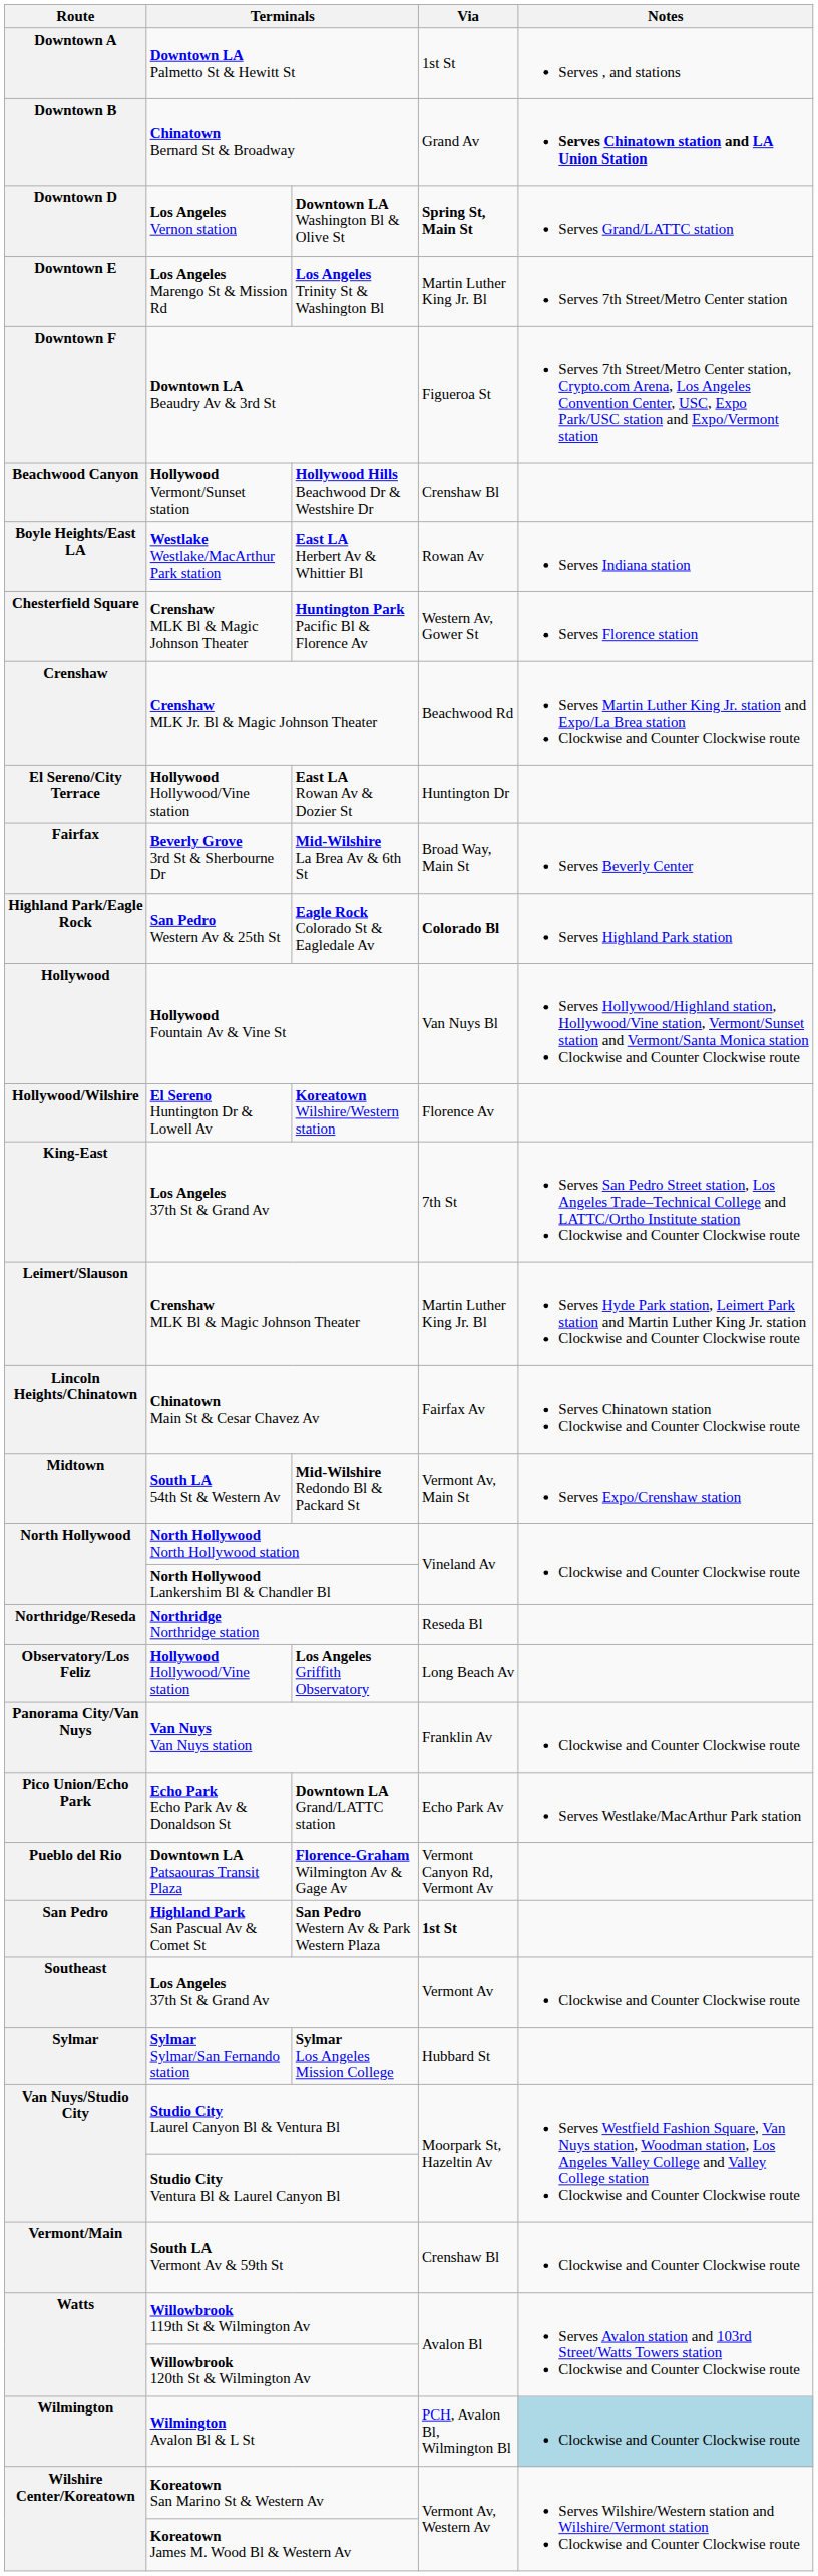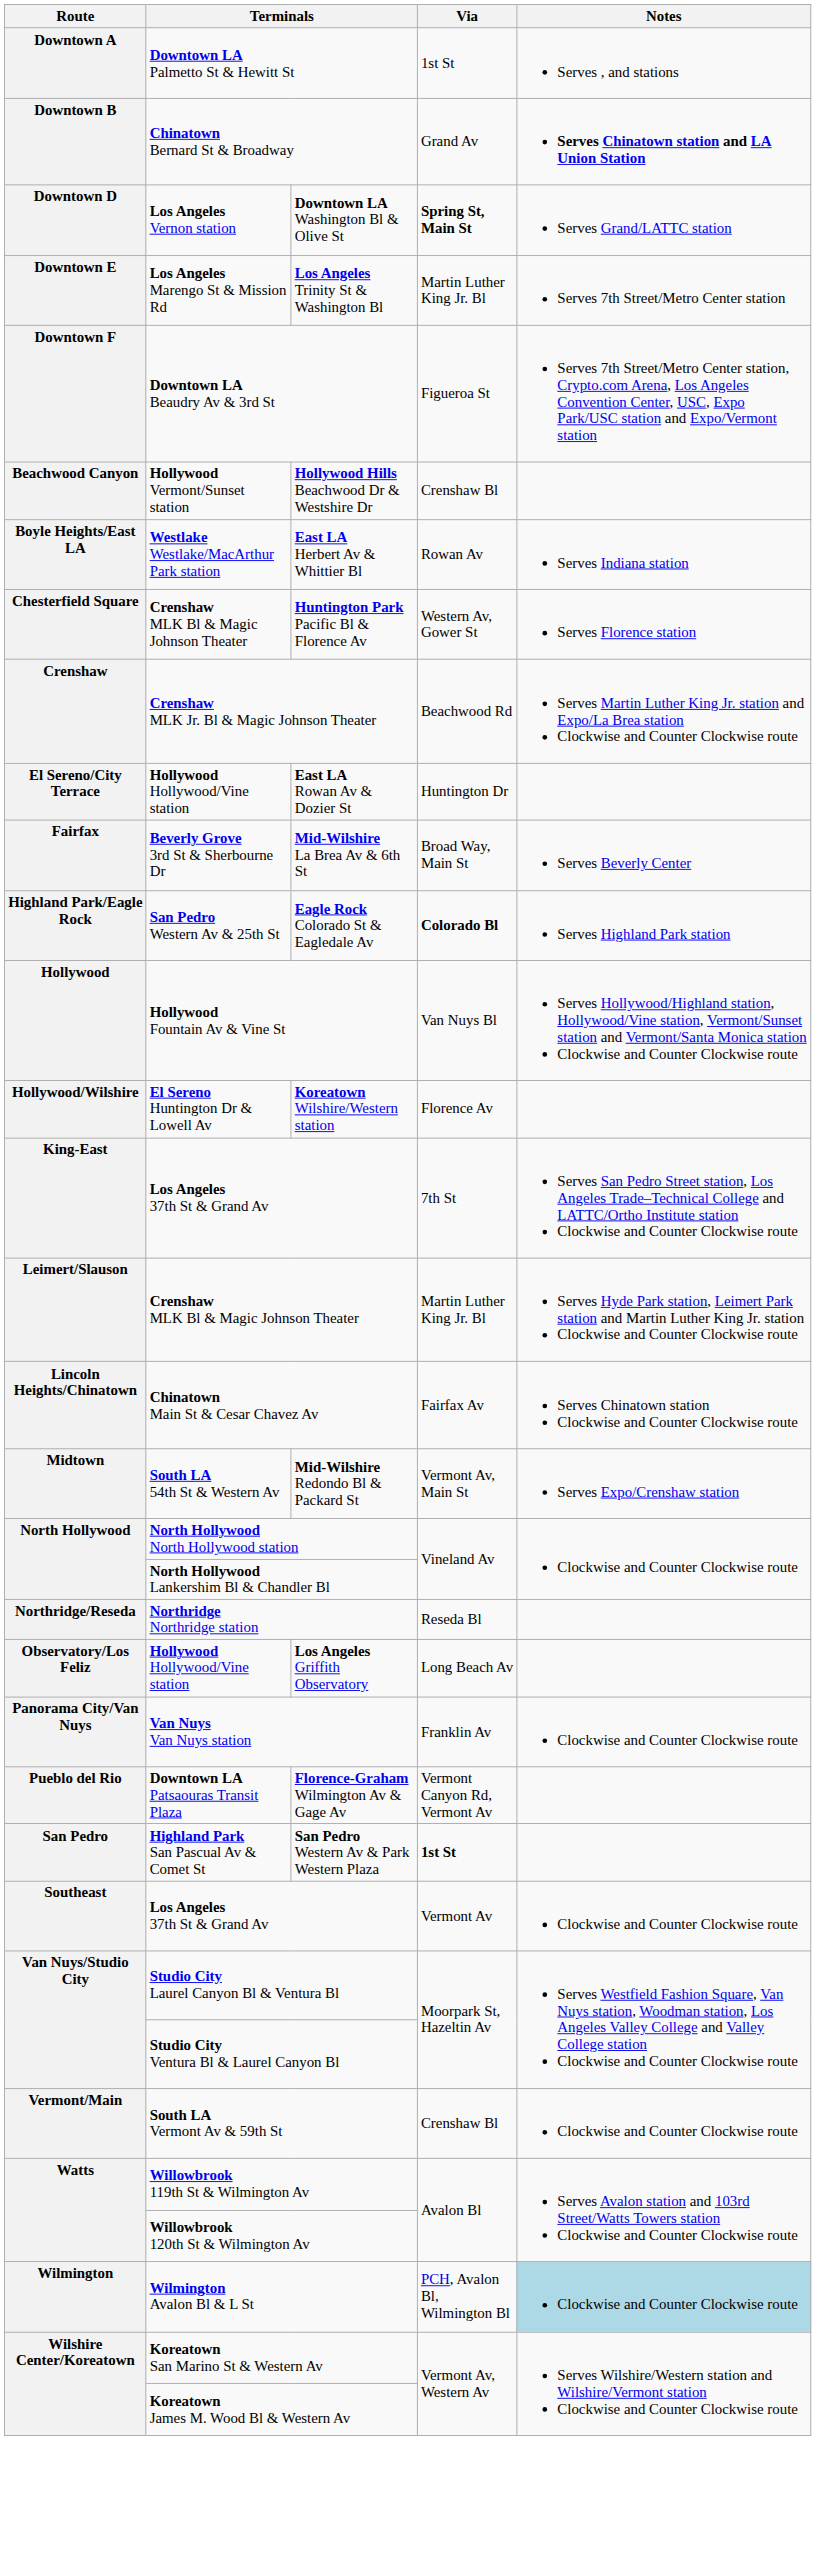- row: Pico Union/Echo Park | Echo Park Echo Park Av & Donaldson St | Downtown LA Grand/LATTC station | Echo Park Av | Serves Westlake/MacArthur Park station
- row: Sylmar | Sylmar Sylmar/San Fernando station | Sylmar Los Angeles Mission College | Hubbard St
